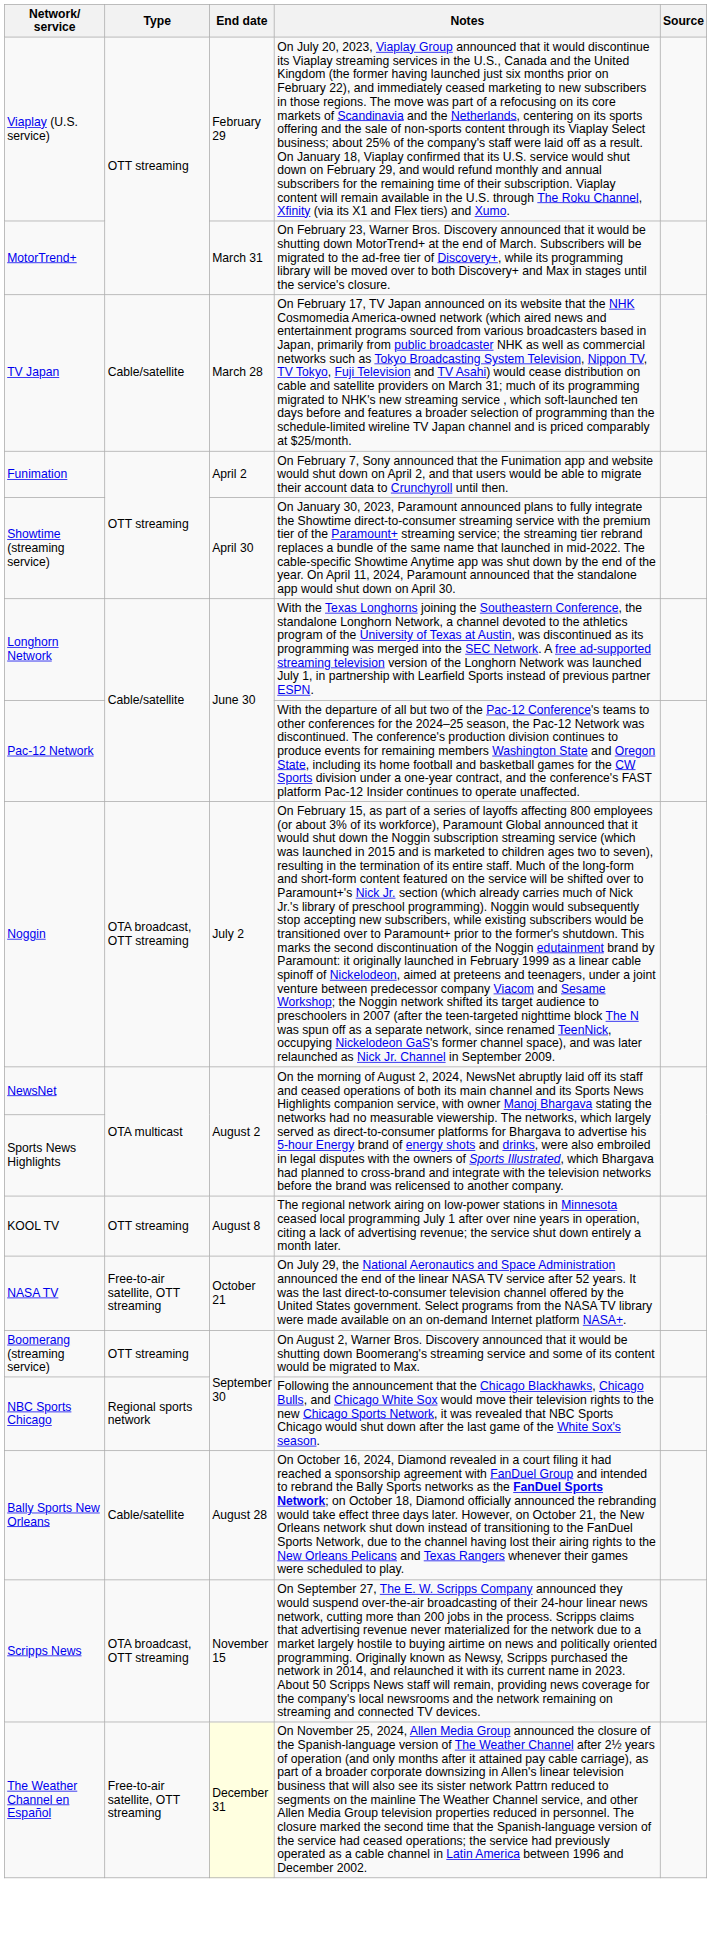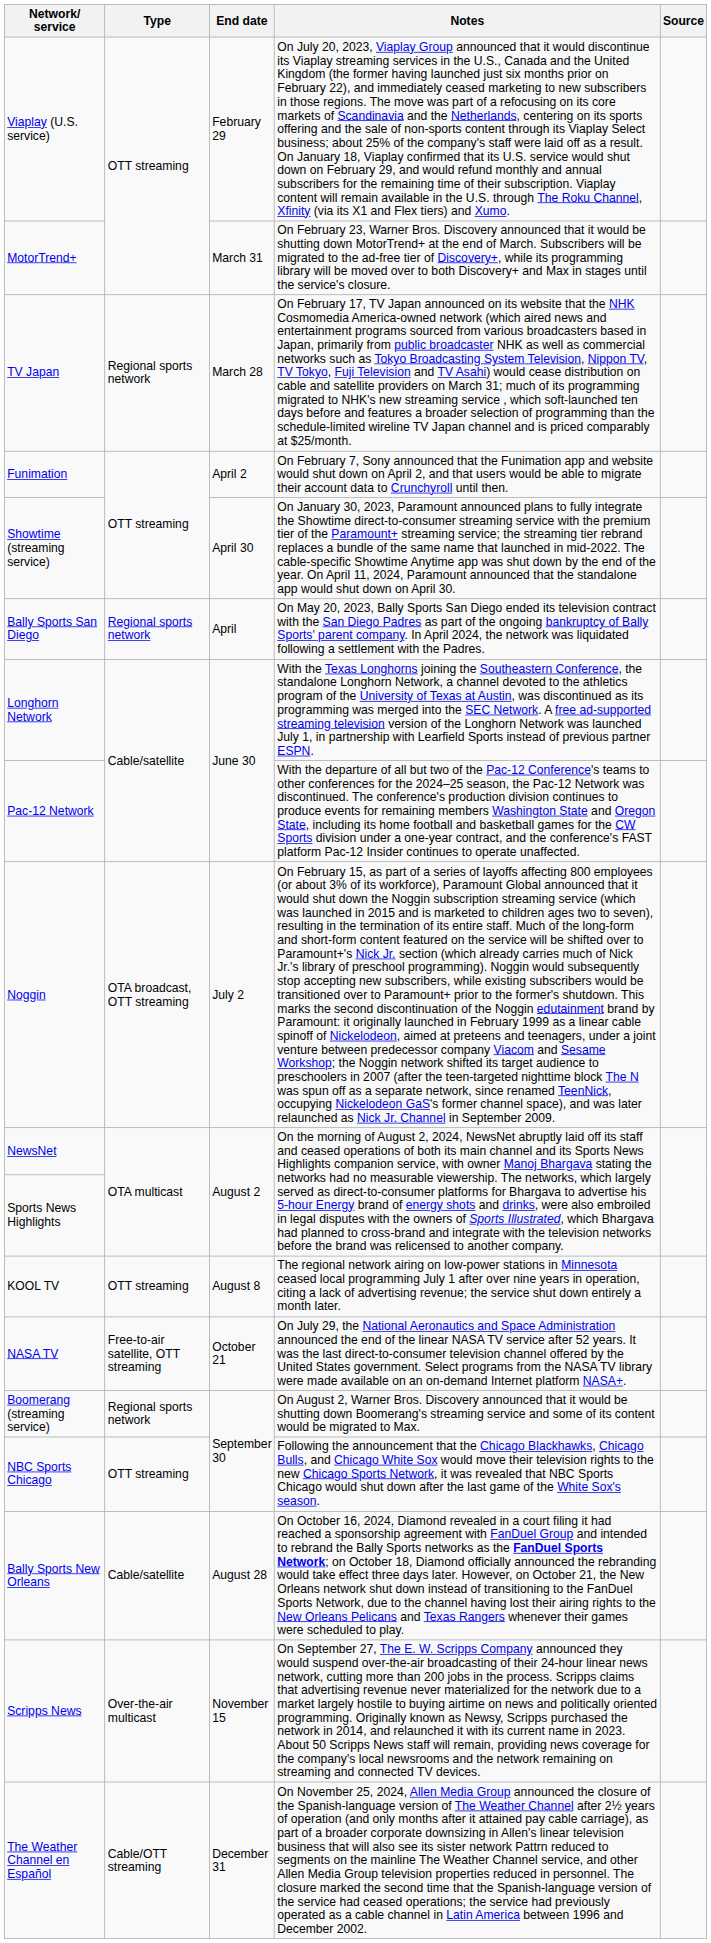TV Japan | Type: Cable/satellite -> Regional sports network
+ row: Bally Sports San Diego | Regional sports network | April | On May 20, 2023, Bally Sports San Diego ended its television contract with the San Diego Padres as part of the ongoing bankruptcy of Bally Sports' parent company. In April 2024, the network was liquidated following a settlement with the Padres.
Boomerang (streaming service) | Type: OTT streaming -> Regional sports network
NBC Sports Chicago | Type: Regional sports network -> OTT streaming
Scripps News | Type: OTA broadcast, OTT streaming -> Over-the-air multicast
The Weather Channel en Español | Type: Free-to-air satellite, OTT streaming -> Cable/OTT streaming
The Weather Channel en Español | End date: lightyellow background -> no background
